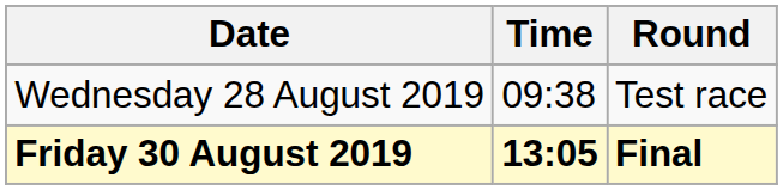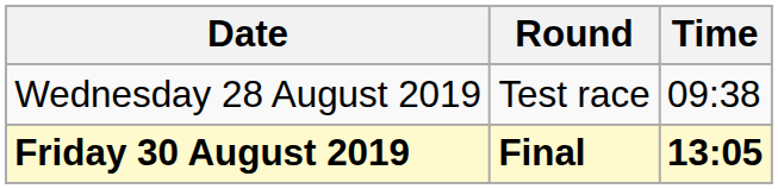columns swapped: Time <-> Round
